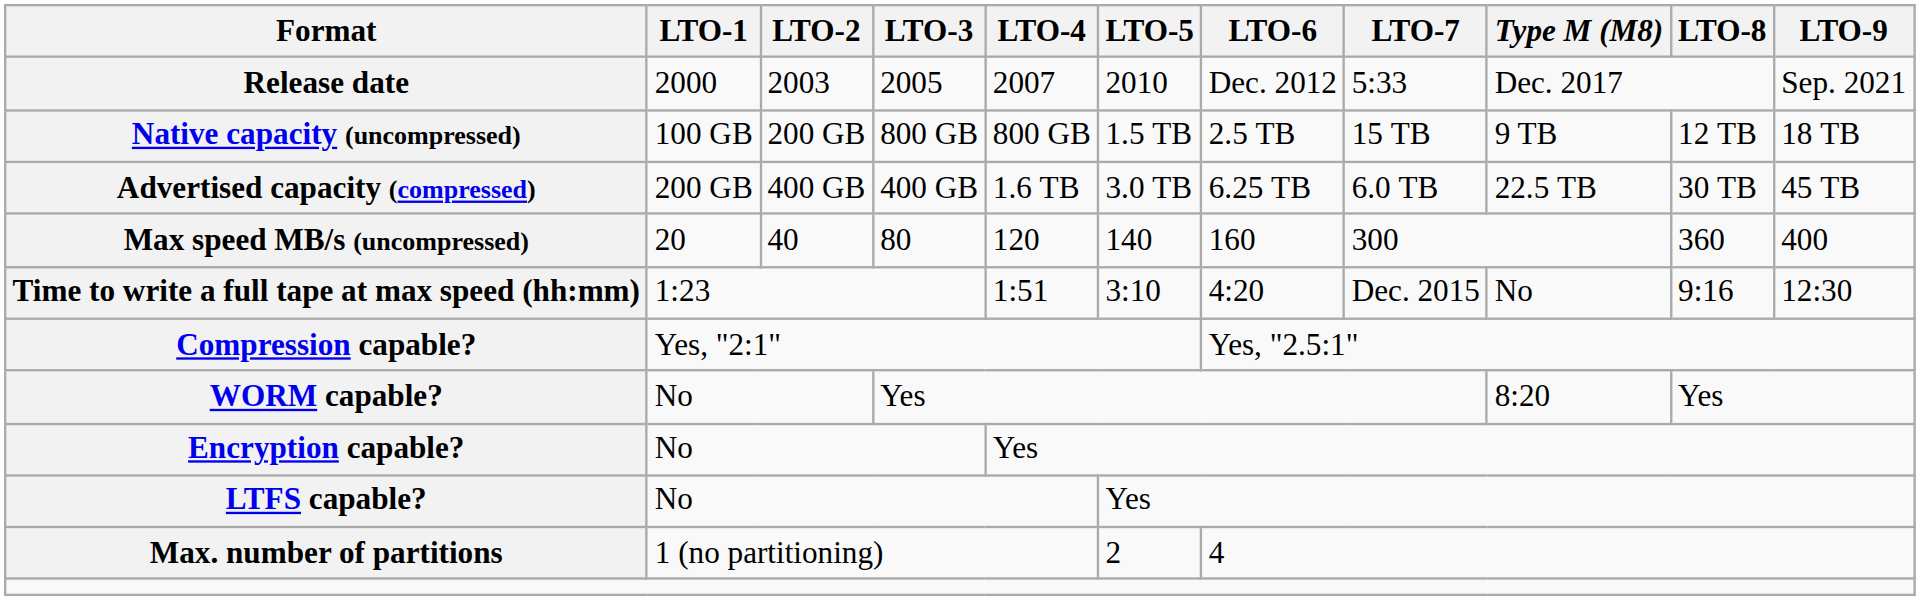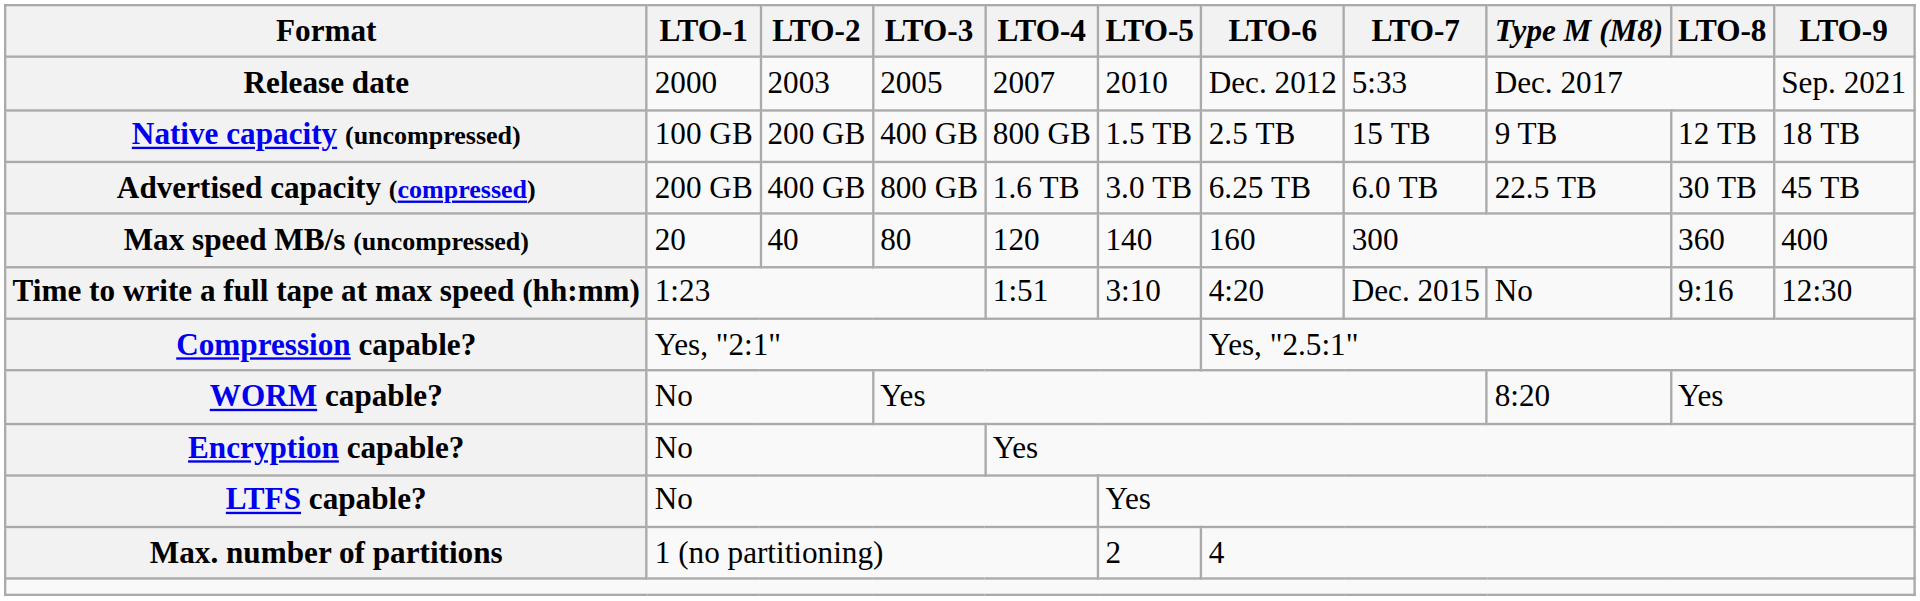Native capacity (uncompressed) | LTO-3: 800 GB -> 400 GB
Advertised capacity (compressed) | LTO-3: 400 GB -> 800 GB
